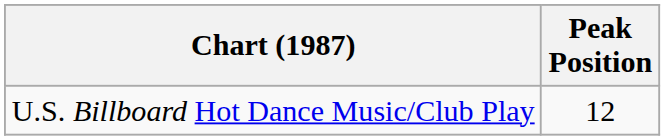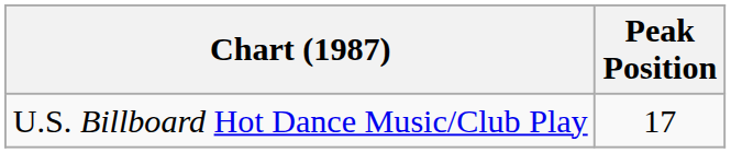U.S. Billboard Hot Dance Music/Club Play | Peak Position: 12 -> 17
